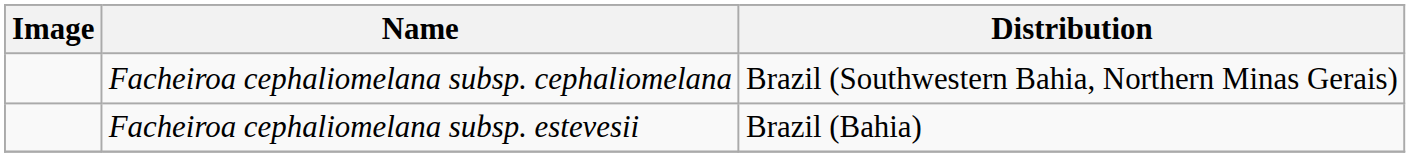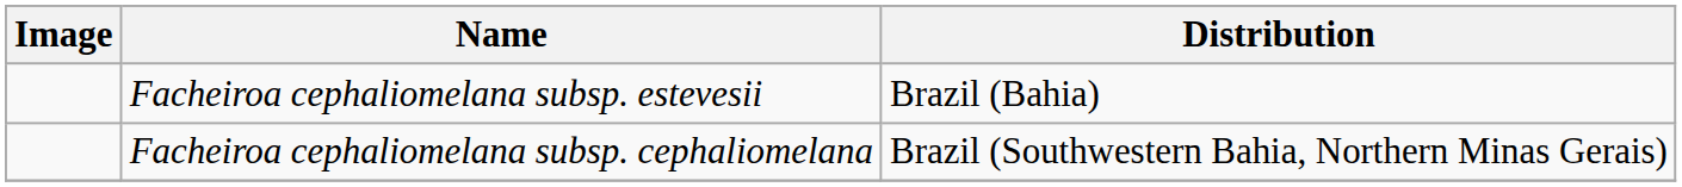rows swapped: Facheiroa cephaliomelana subsp. cephaliomelana <-> Facheiroa cephaliomelana subsp. estevesii
